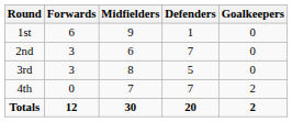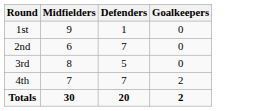- column: Forwards | 6 | 3 | 3 | 0 | 12
